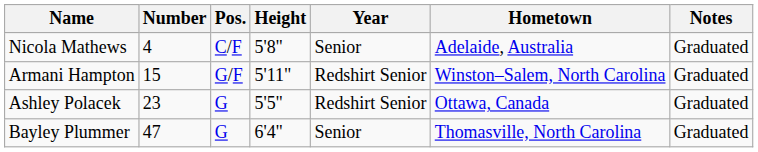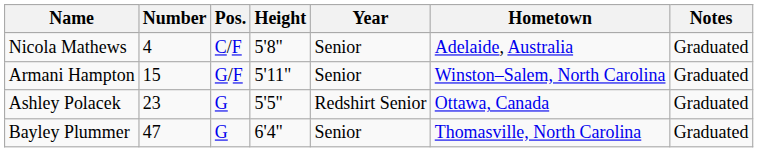Armani Hampton | Year: Redshirt Senior -> Senior
